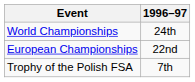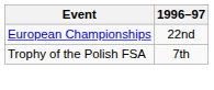- row: World Championships | 24th
